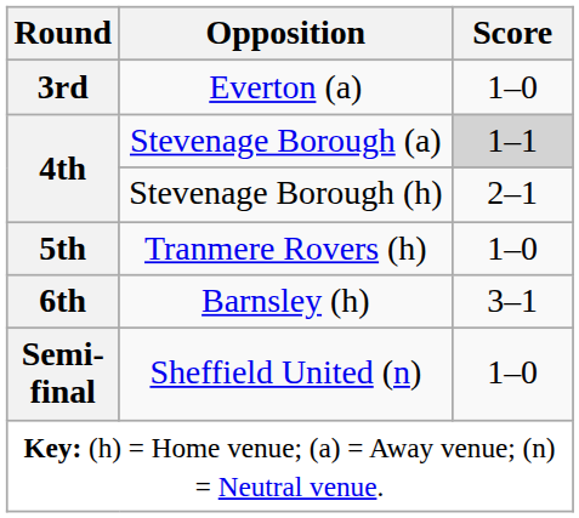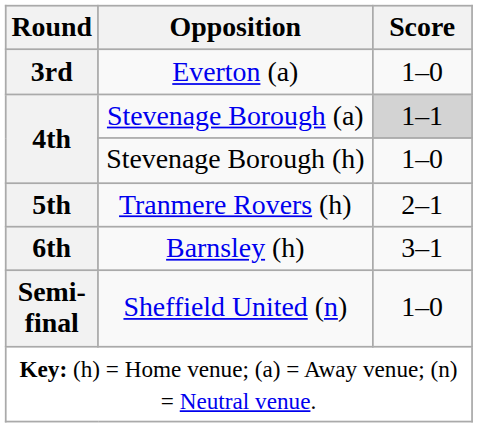Stevenage Borough (h) | Score: 2–1 -> 1–0
Tranmere Rovers (h) | Score: 1–0 -> 2–1
